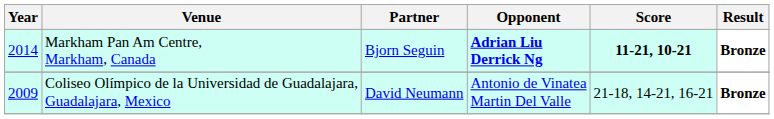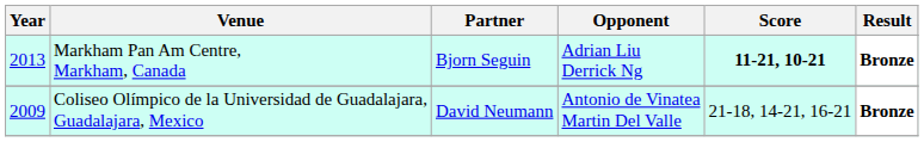Markham Pan Am Centre, Markham, Canada | Year: 2014 -> 2013
Markham Pan Am Centre, Markham, Canada | Opponent: bold -> normal
